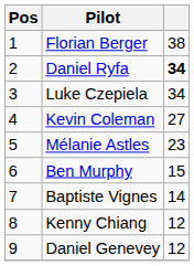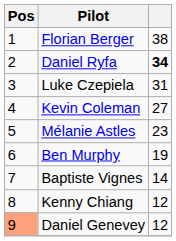Luke Czepiela | column 3: 34 -> 31
Ben Murphy | column 3: 15 -> 19
Daniel Genevey | Pos: no background -> lightsalmon background
